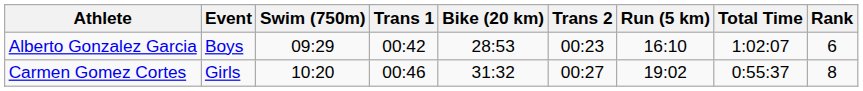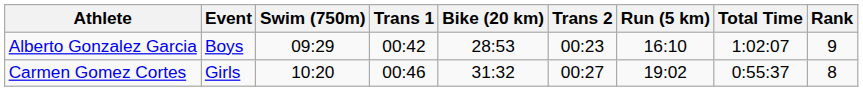Alberto Gonzalez Garcia | Rank: 6 -> 9
